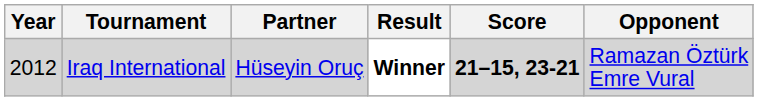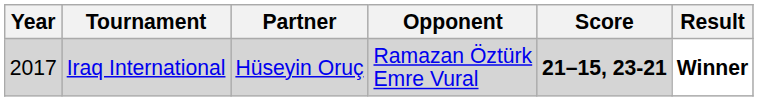columns swapped: Opponent <-> Result
Iraq International | Year: 2012 -> 2017
